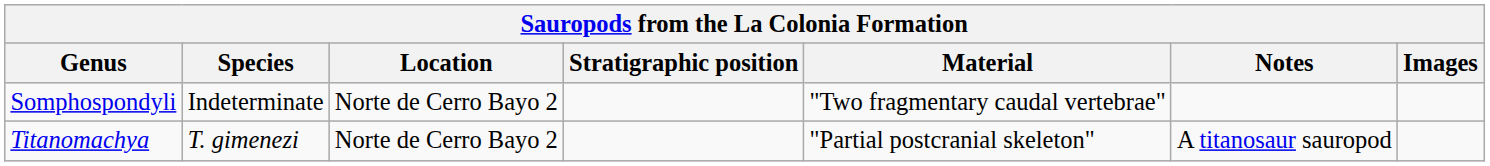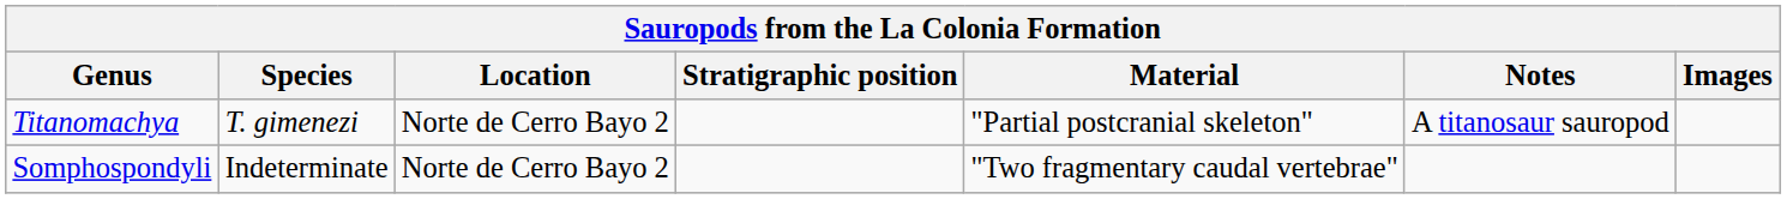rows swapped: Somphospondyli <-> Titanomachya
